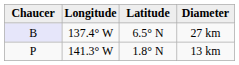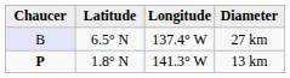columns swapped: Latitude <-> Longitude
13 km | Chaucer: normal -> bold
